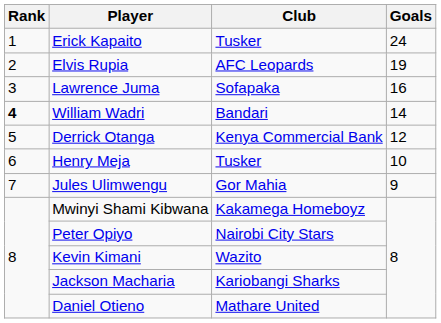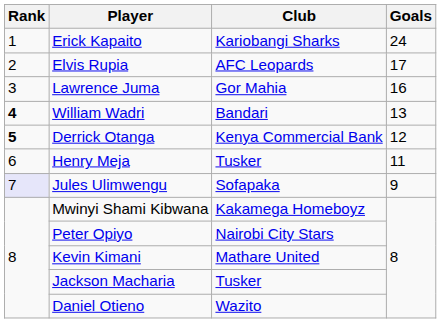Erick Kapaito | Club: Tusker -> Kariobangi Sharks
Elvis Rupia | Goals: 19 -> 17
Lawrence Juma | Club: Sofapaka -> Gor Mahia
William Wadri | Goals: 14 -> 13
Derrick Otanga | Rank: normal -> bold
Henry Meja | Goals: 10 -> 11
Jules Ulimwengu | Rank: no background -> lavender background
Jules Ulimwengu | Club: Gor Mahia -> Sofapaka
Kevin Kimani | Club: Wazito -> Mathare United
Jackson Macharia | Club: Kariobangi Sharks -> Tusker
Daniel Otieno | Club: Mathare United -> Wazito
